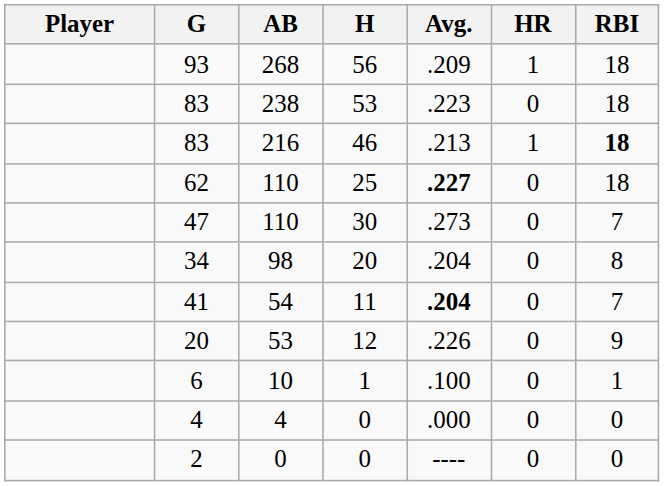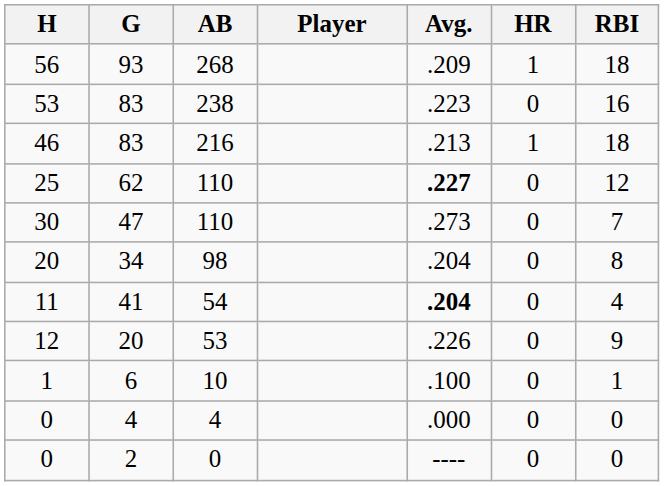columns swapped: Player <-> H
83 / 238 | RBI: 18 -> 16
83 / 216 | RBI: bold -> normal
62 | RBI: 18 -> 12
41 | RBI: 7 -> 4
